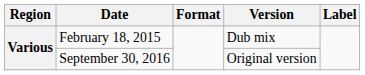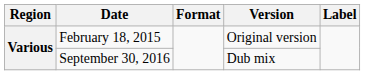February 18, 2015 | Version: Dub mix -> Original version
September 30, 2016 | Version: Original version -> Dub mix
